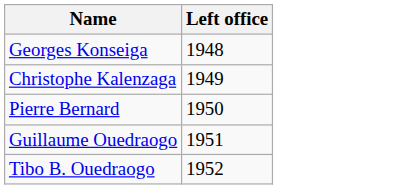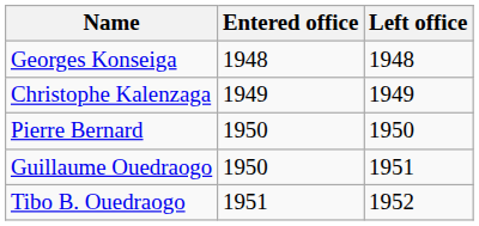+ column: Entered office | 1948 | 1949 | 1950 | 1950 | 1951
